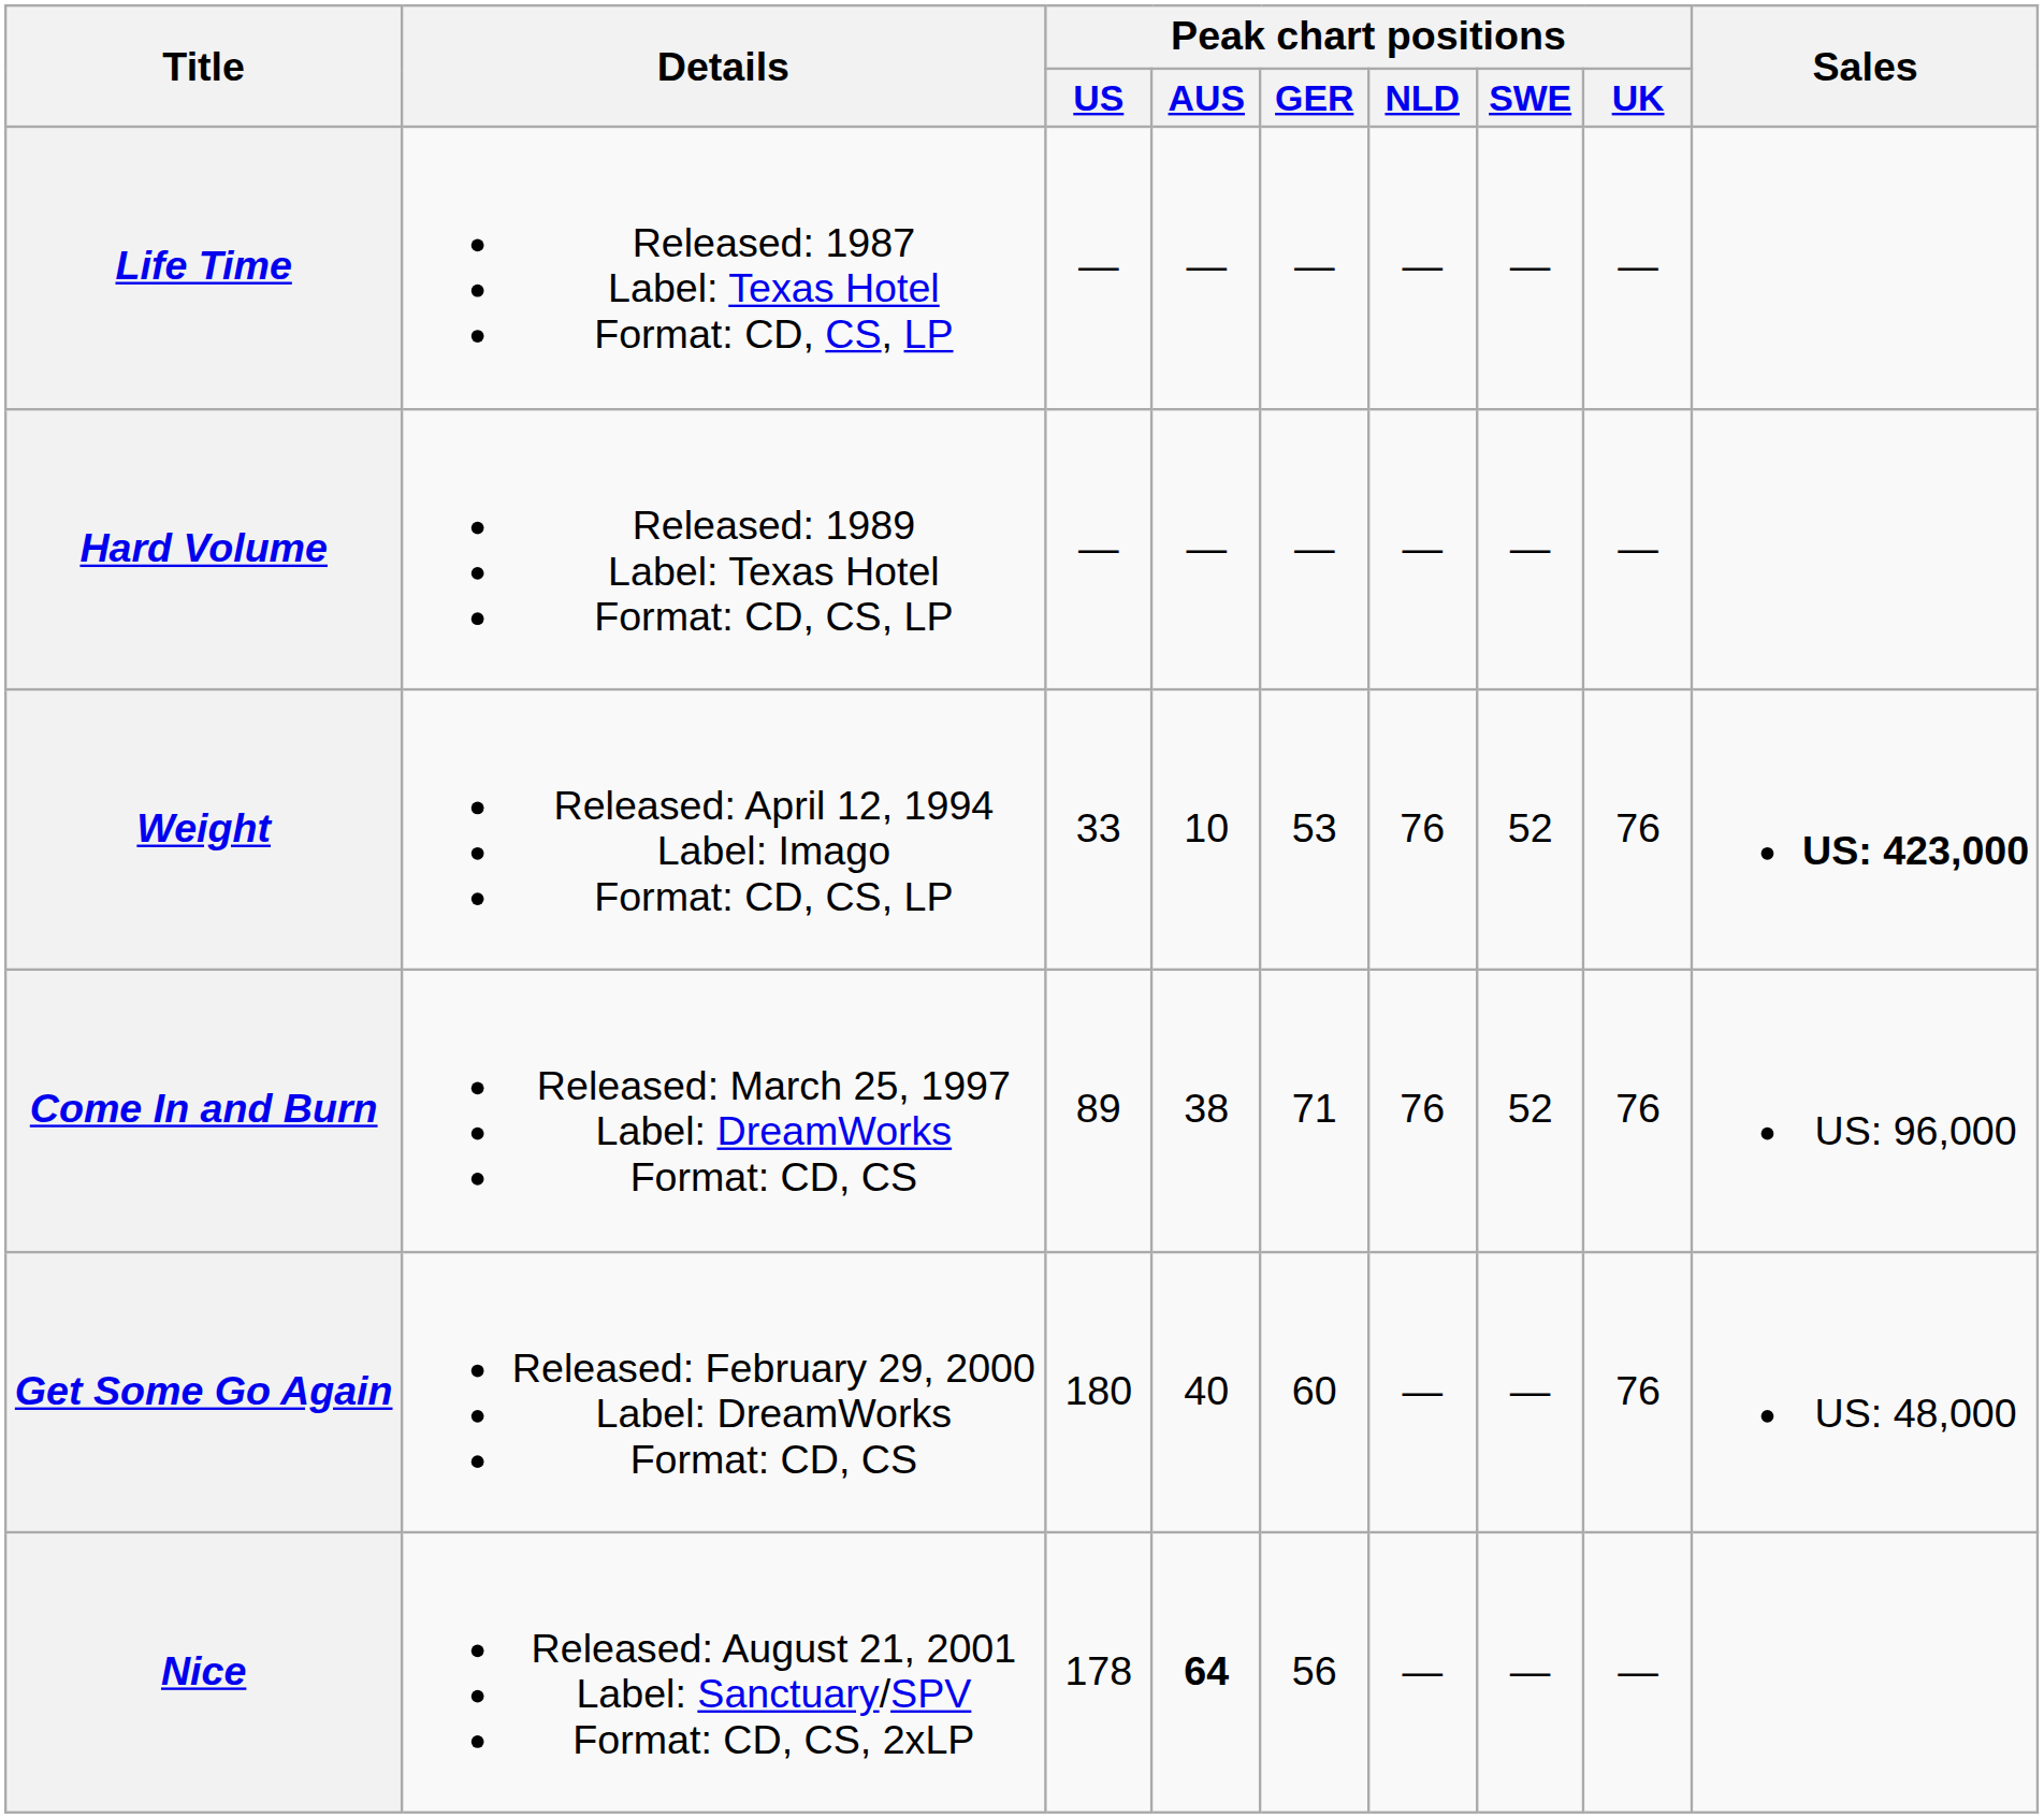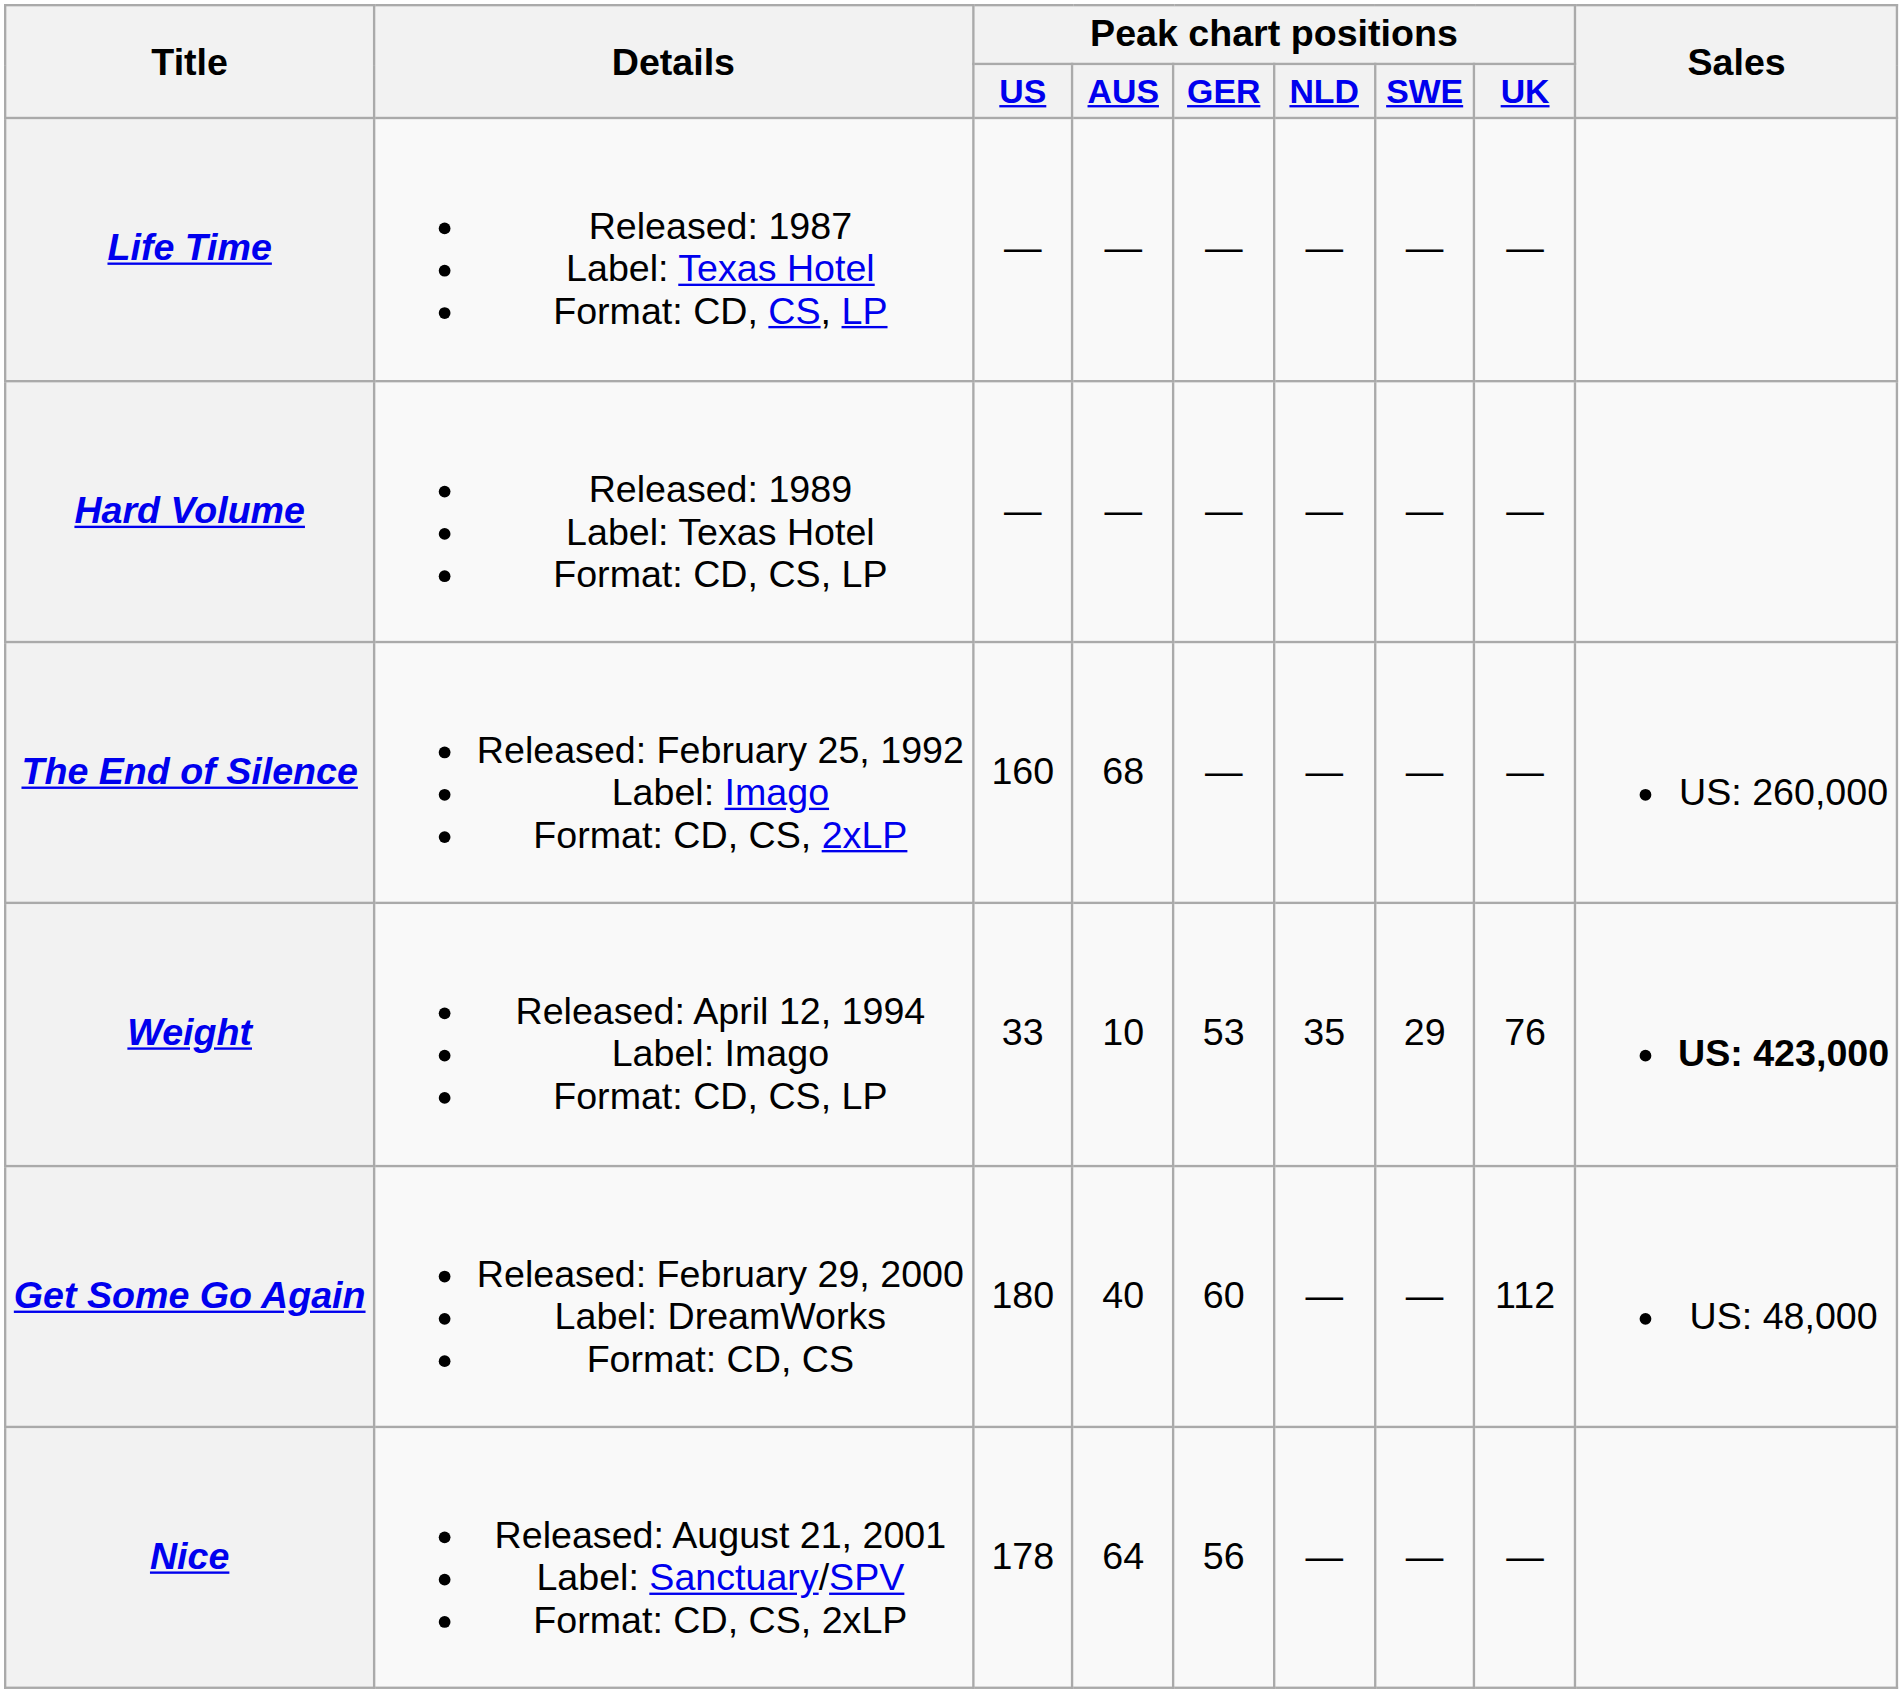+ row: The End of Silence | Released: February 25, 1992 Label: Imago Format: CD, CS, 2xLP | 160 | 68 | — | — | — | — | US: 260,000
Weight | Peak chart positions / NLD: 76 -> 35
Weight | Peak chart positions / SWE: 52 -> 29
- row: Come In and Burn | Released: March 25, 1997 Label: DreamWorks Format: CD, CS | 89 | 38 | 71 | 76 | 52 | 76 | US: 96,000
Get Some Go Again | Peak chart positions / UK: 76 -> 112
Nice | Peak chart positions / AUS: bold -> normal
